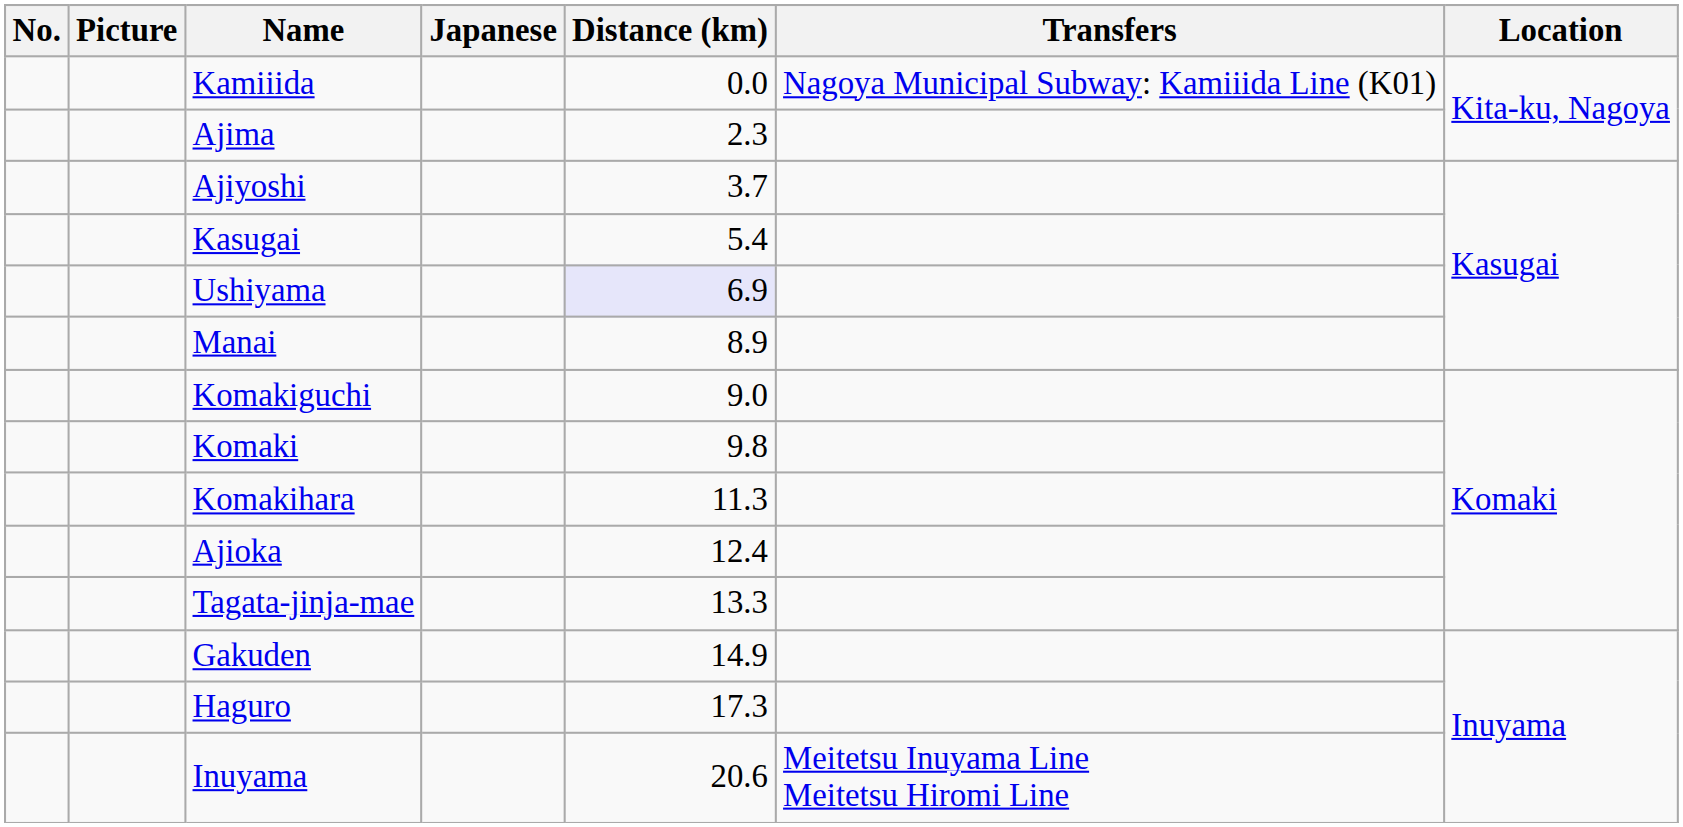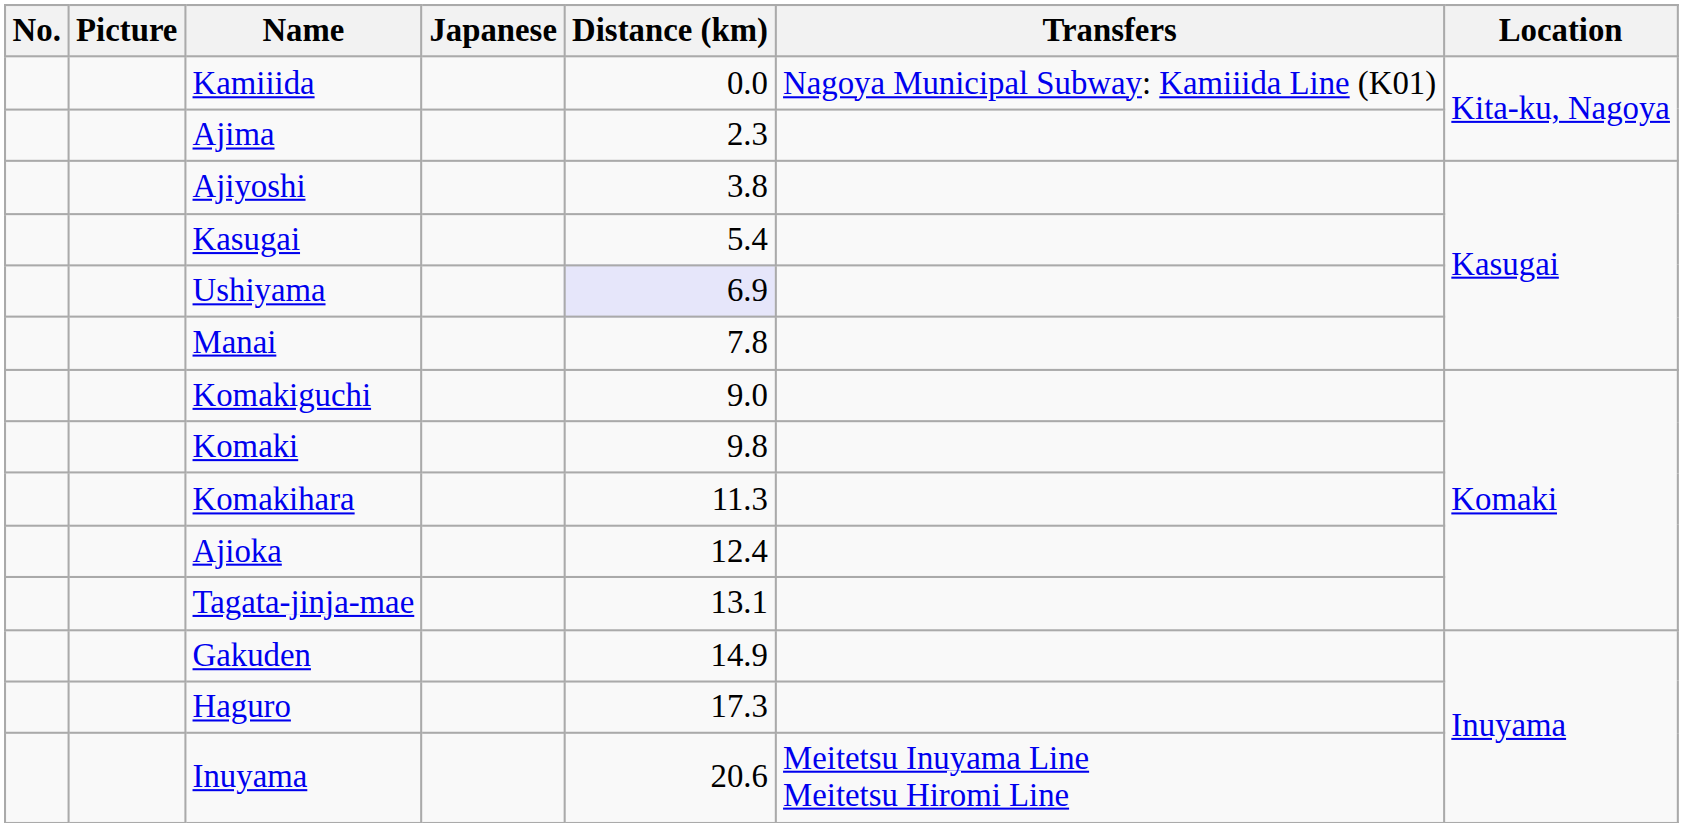Ajiyoshi | Distance (km): 3.7 -> 3.8
Manai | Distance (km): 8.9 -> 7.8
Tagata-jinja-mae | Distance (km): 13.3 -> 13.1
